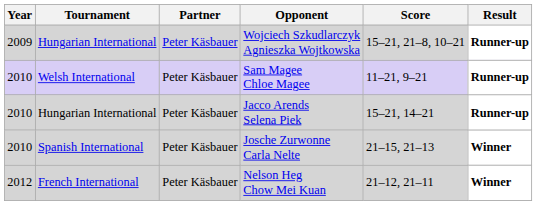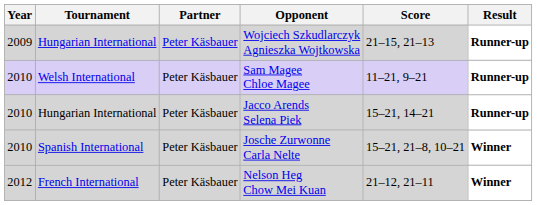Wojciech Szkudlarczyk Agnieszka Wojtkowska | Score: 15–21, 21–8, 10–21 -> 21–15, 21–13
Josche Zurwonne Carla Nelte | Score: 21–15, 21–13 -> 15–21, 21–8, 10–21
